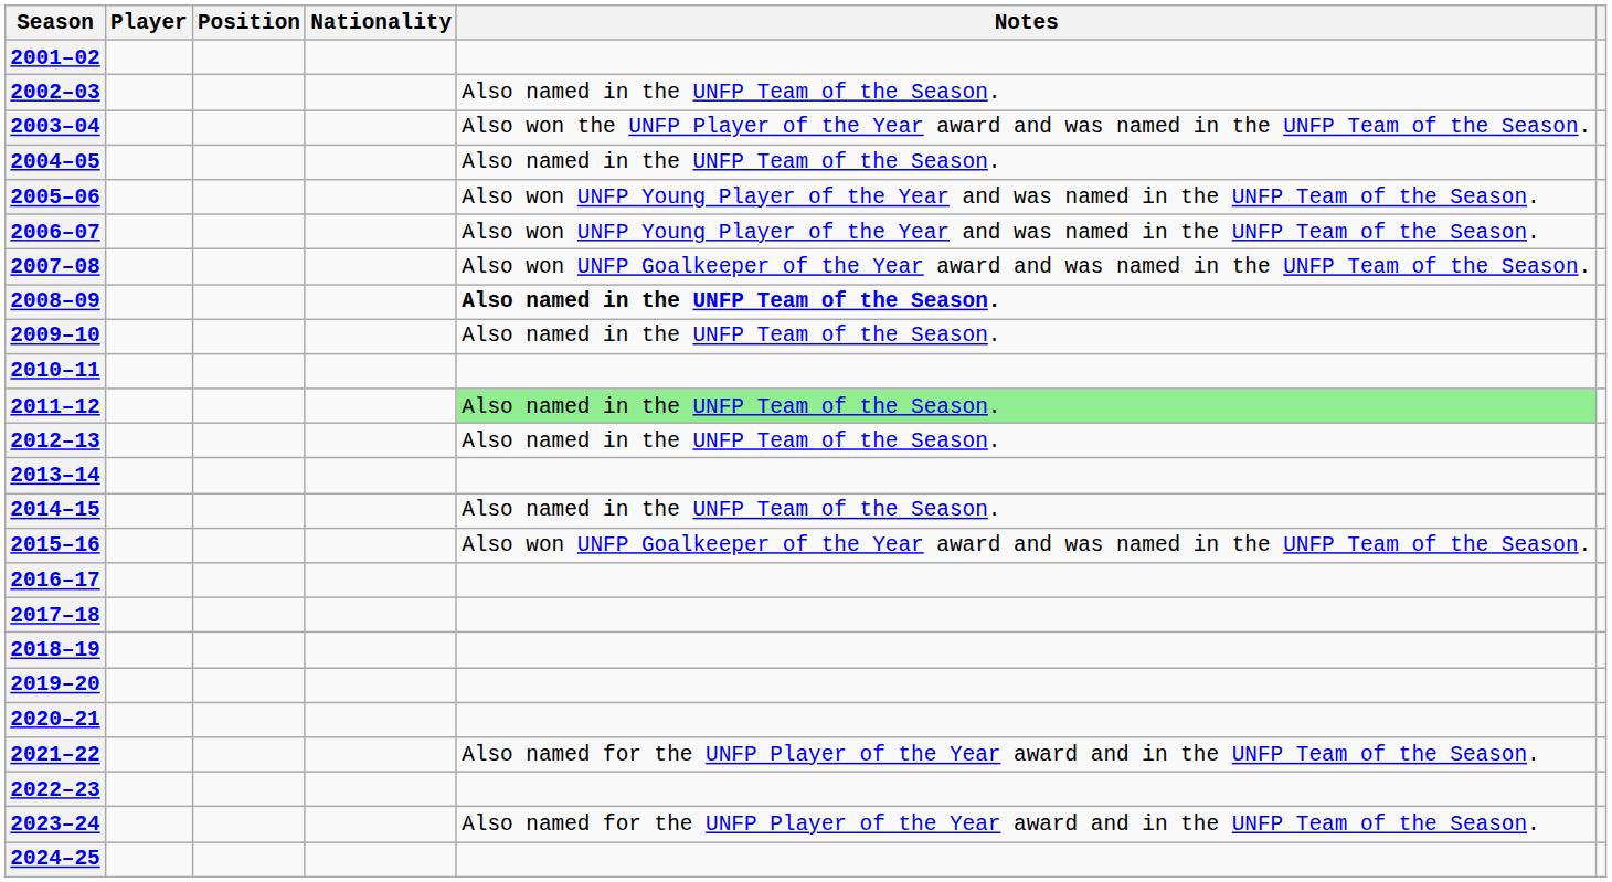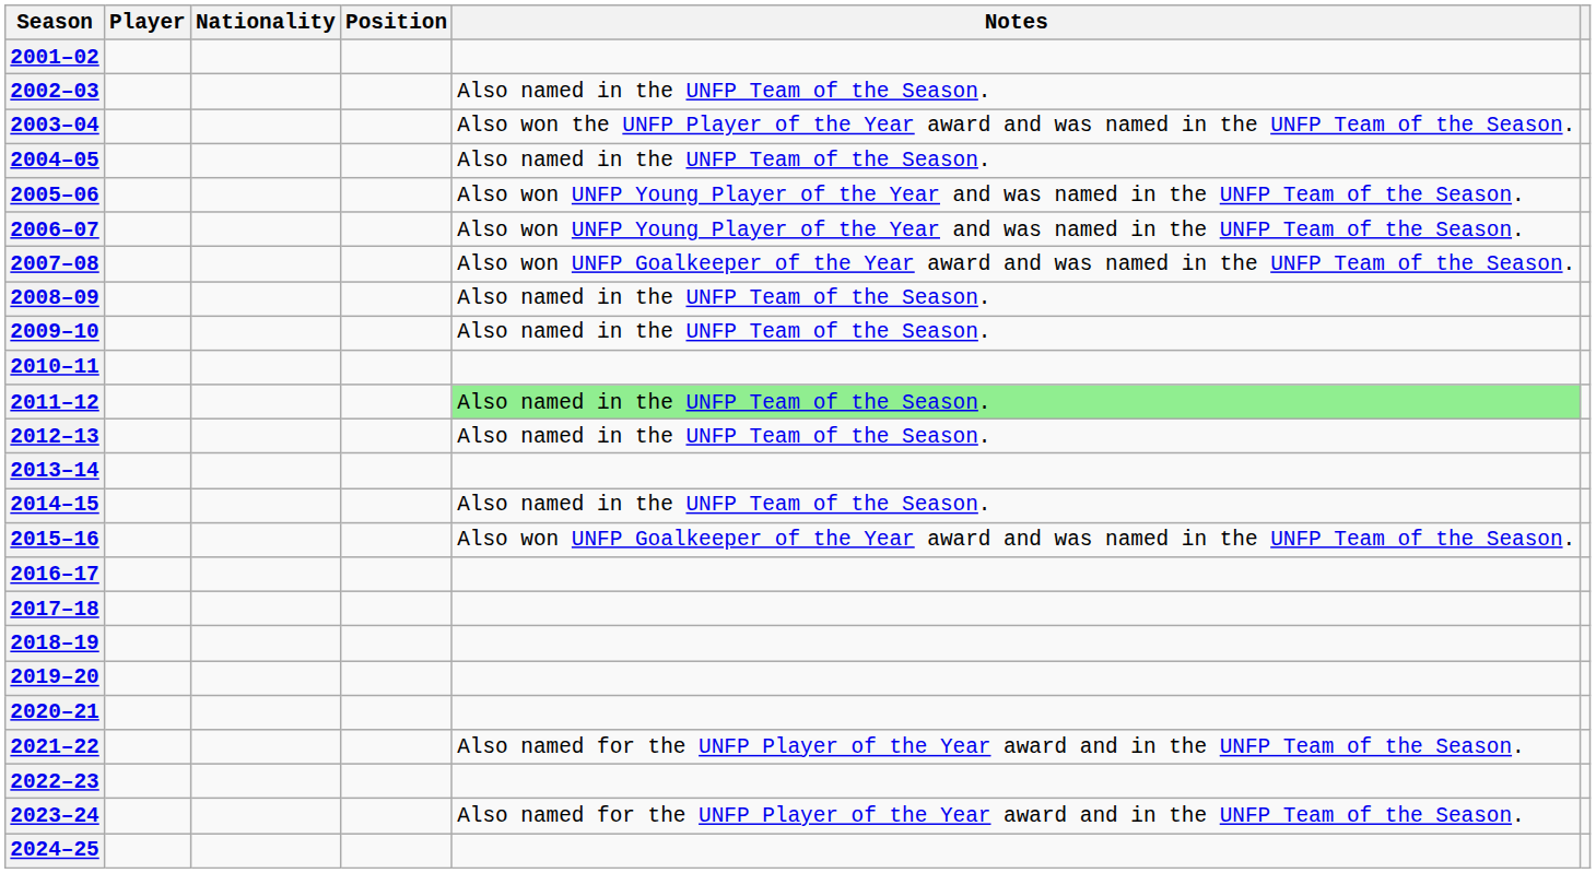columns swapped: Nationality <-> Position
2008–09 | Notes: bold -> normal
